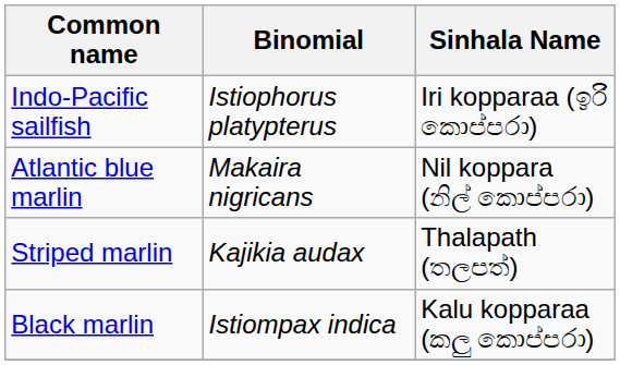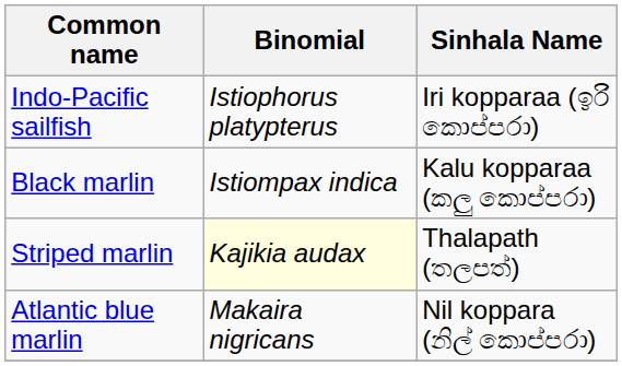rows swapped: Black marlin <-> Atlantic blue marlin
Striped marlin | Binomial: no background -> lightyellow background
